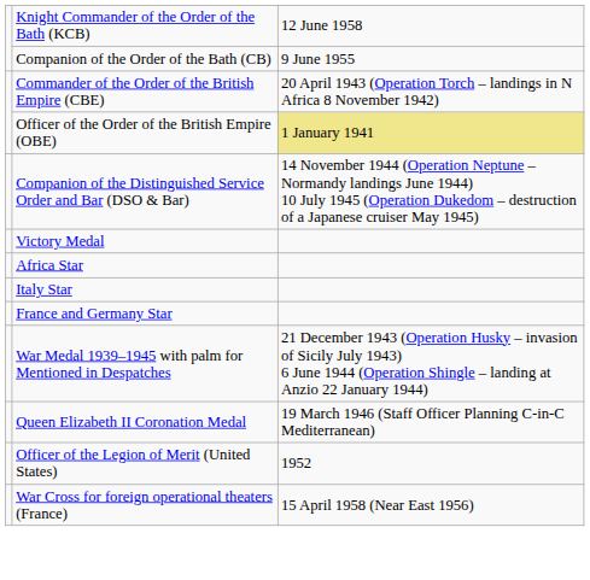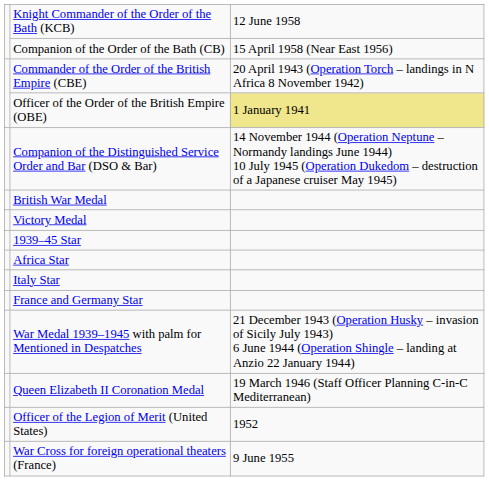Companion of the Order of the Bath (CB) | column 3: 9 June 1955 -> 15 April 1958 (Near East 1956)
+ row: British War Medal
+ row: 1939–45 Star
War Cross for foreign operational theaters (France) | column 3: 15 April 1958 (Near East 1956) -> 9 June 1955
